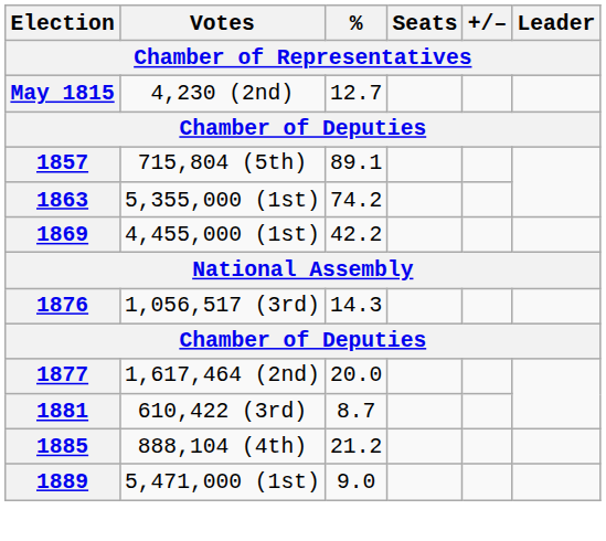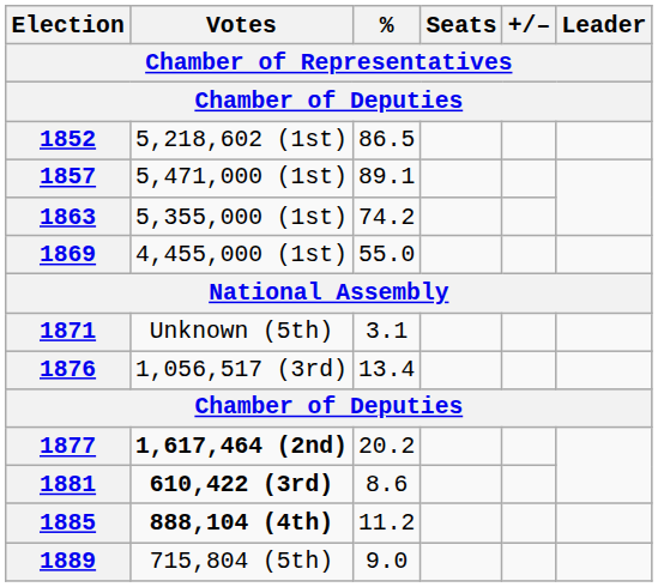- row: May 1815 | 4,230 (2nd) | 12.7
+ row: 1852 | 5,218,602 (1st) | 86.5
1857 | Votes: 715,804 (5th) -> 5,471,000 (1st)
1869 | %: 42.2 -> 55.0
+ row: 1871 | Unknown (5th) | 3.1
1876 | %: 14.3 -> 13.4
1877 | Votes: normal -> bold
1877 | %: 20.0 -> 20.2
1881 | Votes: normal -> bold
1881 | %: 8.7 -> 8.6
1885 | Votes: normal -> bold
1885 | %: 21.2 -> 11.2
1889 | Votes: 5,471,000 (1st) -> 715,804 (5th)
